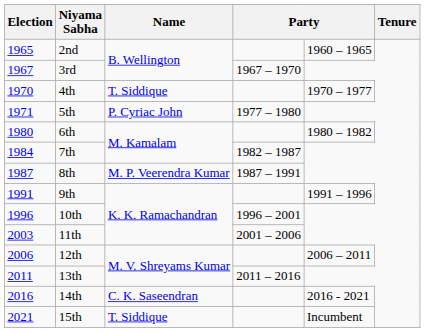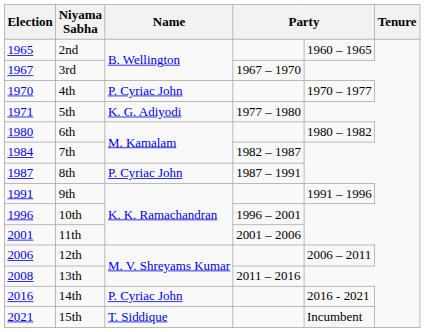4th | Name: T. Siddique -> P. Cyriac John
5th | Name: P. Cyriac John -> K. G. Adiyodi
8th | Name: M. P. Veerendra Kumar -> P. Cyriac John
11th | Election: 2003 -> 2001
13th | Election: 2011 -> 2008
14th | Name: C. K. Saseendran -> P. Cyriac John
